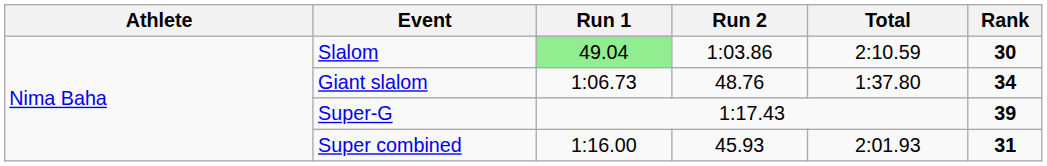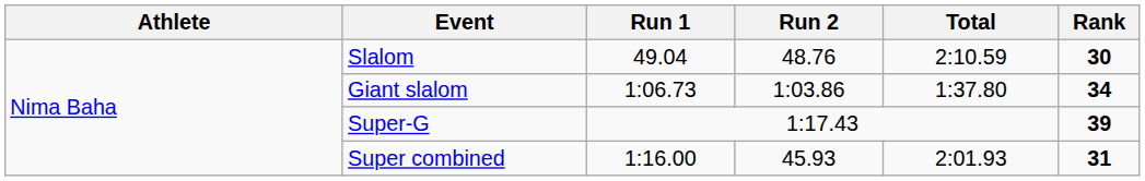Slalom | Run 1: lightgreen background -> no background
Slalom | Run 2: 1:03.86 -> 48.76
Giant slalom | Run 2: 48.76 -> 1:03.86
